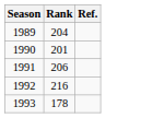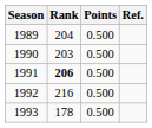+ column: Points | 0.500 | 0.500 | 0.500 | 0.500 | 0.500
1990 | Rank: 201 -> 203
1991 | Rank: normal -> bold
